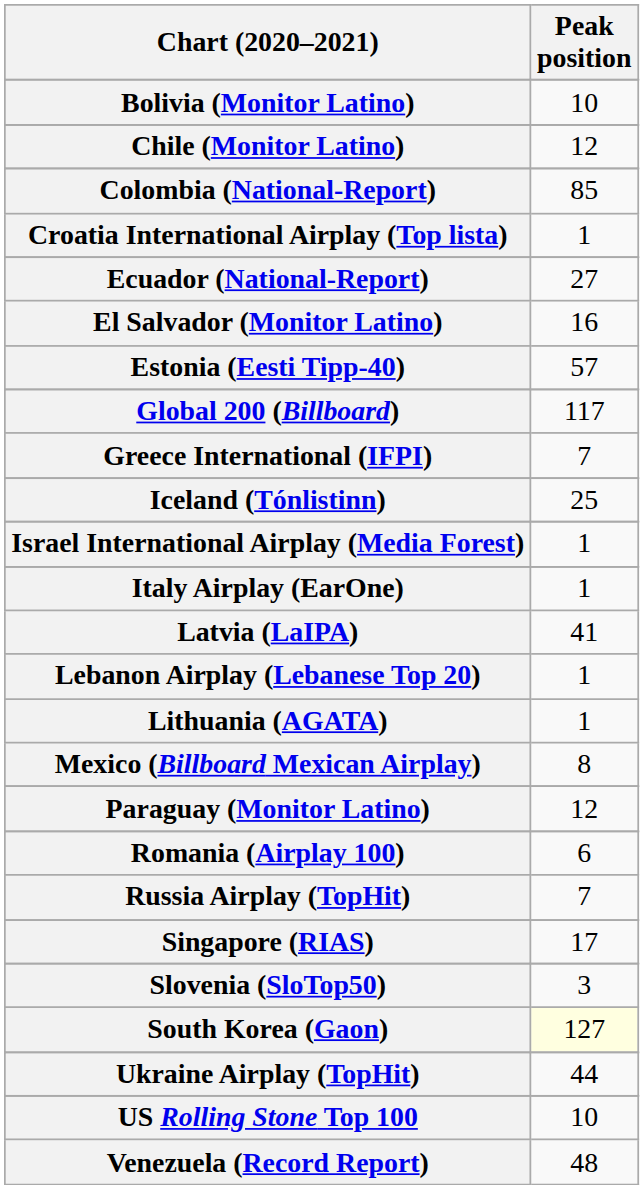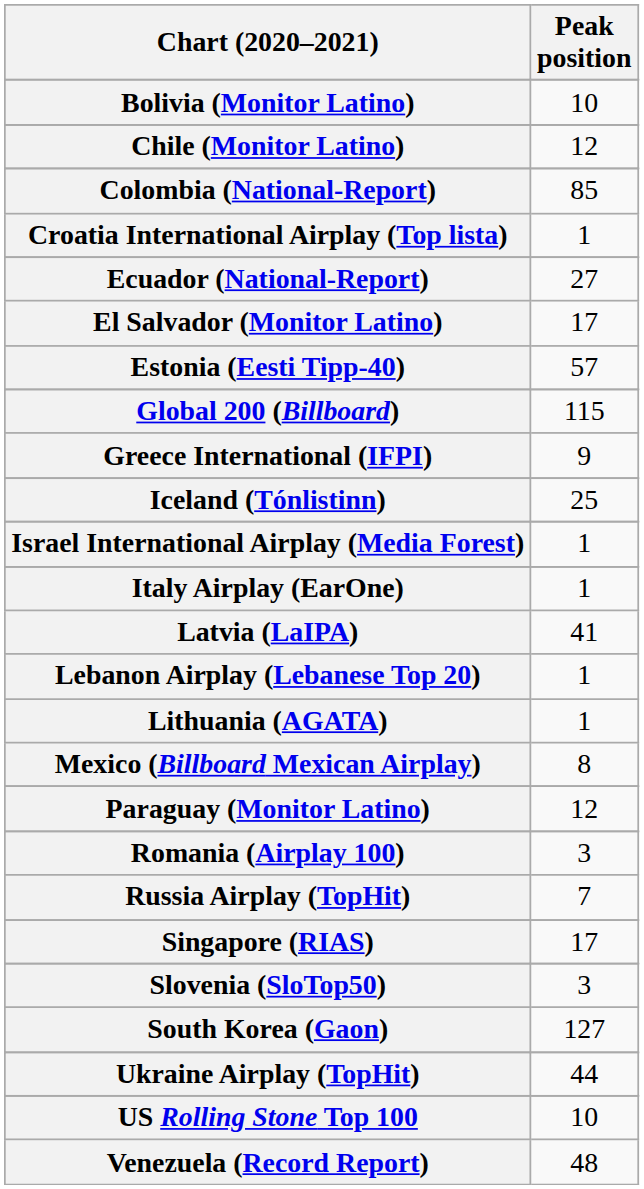El Salvador (Monitor Latino) | Peak position: 16 -> 17
Global 200 (Billboard) | Peak position: 117 -> 115
Greece International (IFPI) | Peak position: 7 -> 9
Romania (Airplay 100) | Peak position: 6 -> 3
South Korea (Gaon) | Peak position: lightyellow background -> no background
